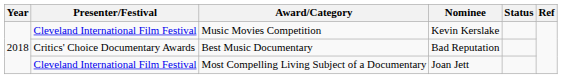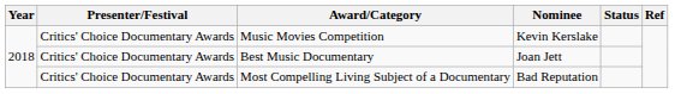Music Movies Competition | Presenter/Festival: Cleveland International Film Festival -> Critics' Choice Documentary Awards
Best Music Documentary | Nominee: Bad Reputation -> Joan Jett
Most Compelling Living Subject of a Documentary | Presenter/Festival: Cleveland International Film Festival -> Critics' Choice Documentary Awards
Most Compelling Living Subject of a Documentary | Nominee: Joan Jett -> Bad Reputation
